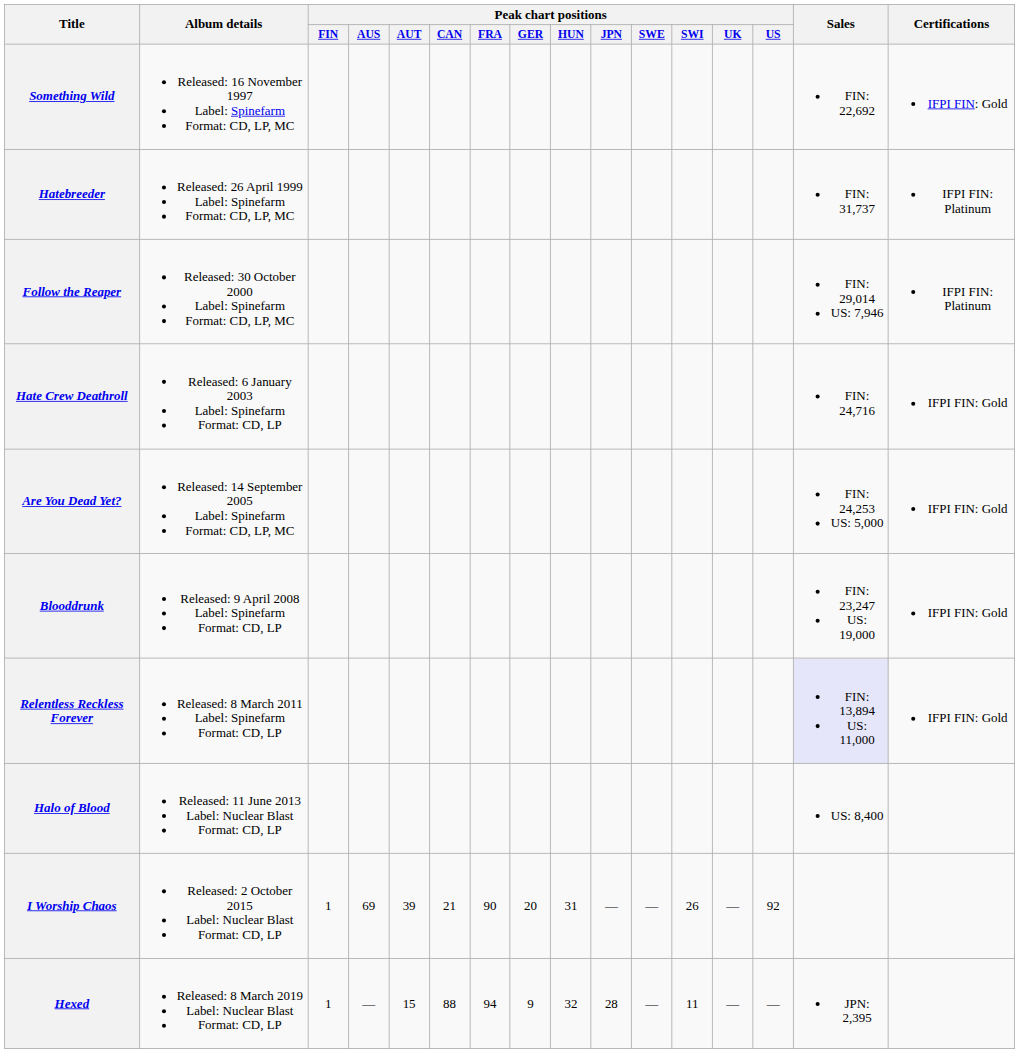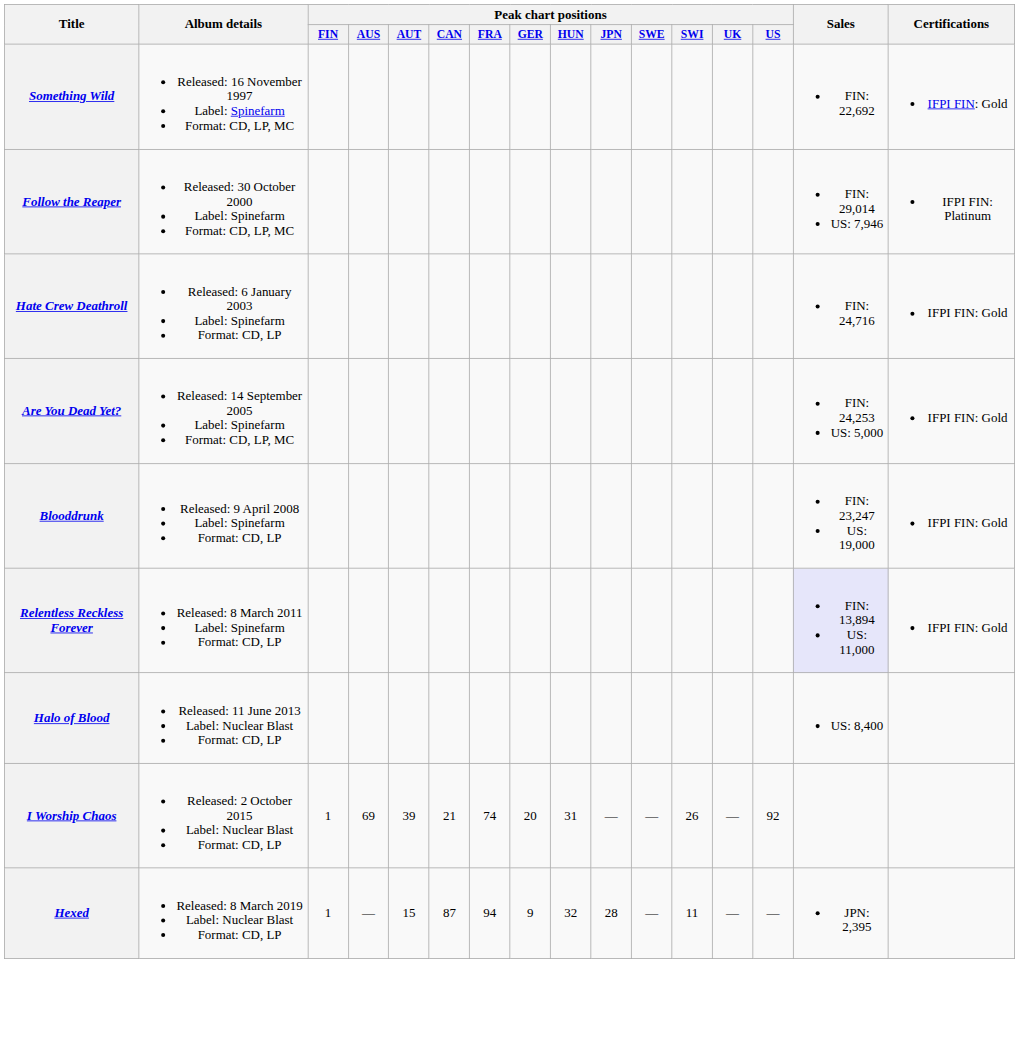- row: Hatebreeder | Released: 26 April 1999 Label: Spinefarm Format: CD, LP, MC | FIN: 31,737 | IFPI FIN: Platinum
I Worship Chaos | Peak chart positions / FRA: 90 -> 74
Hexed | Peak chart positions / CAN: 88 -> 87
